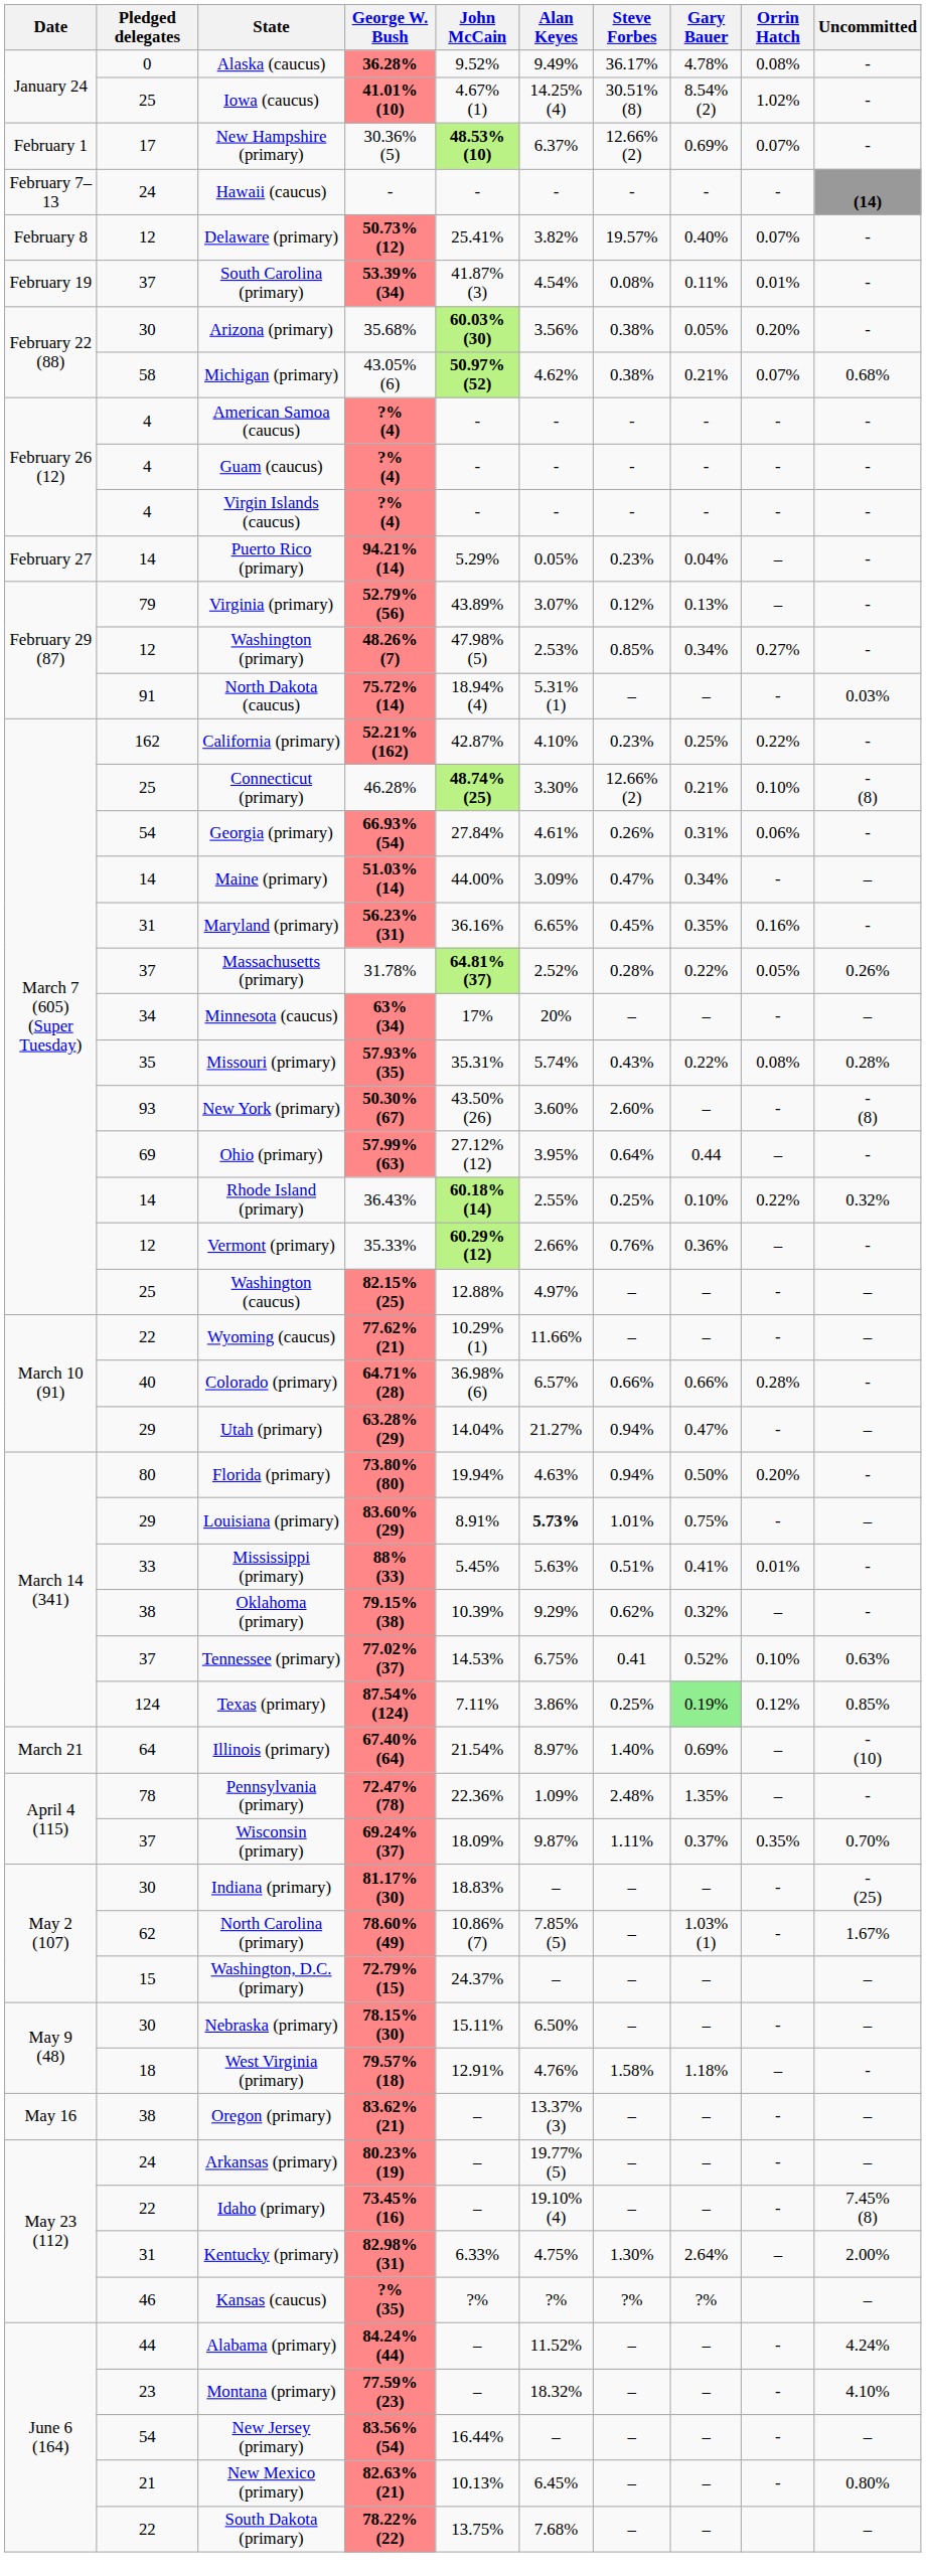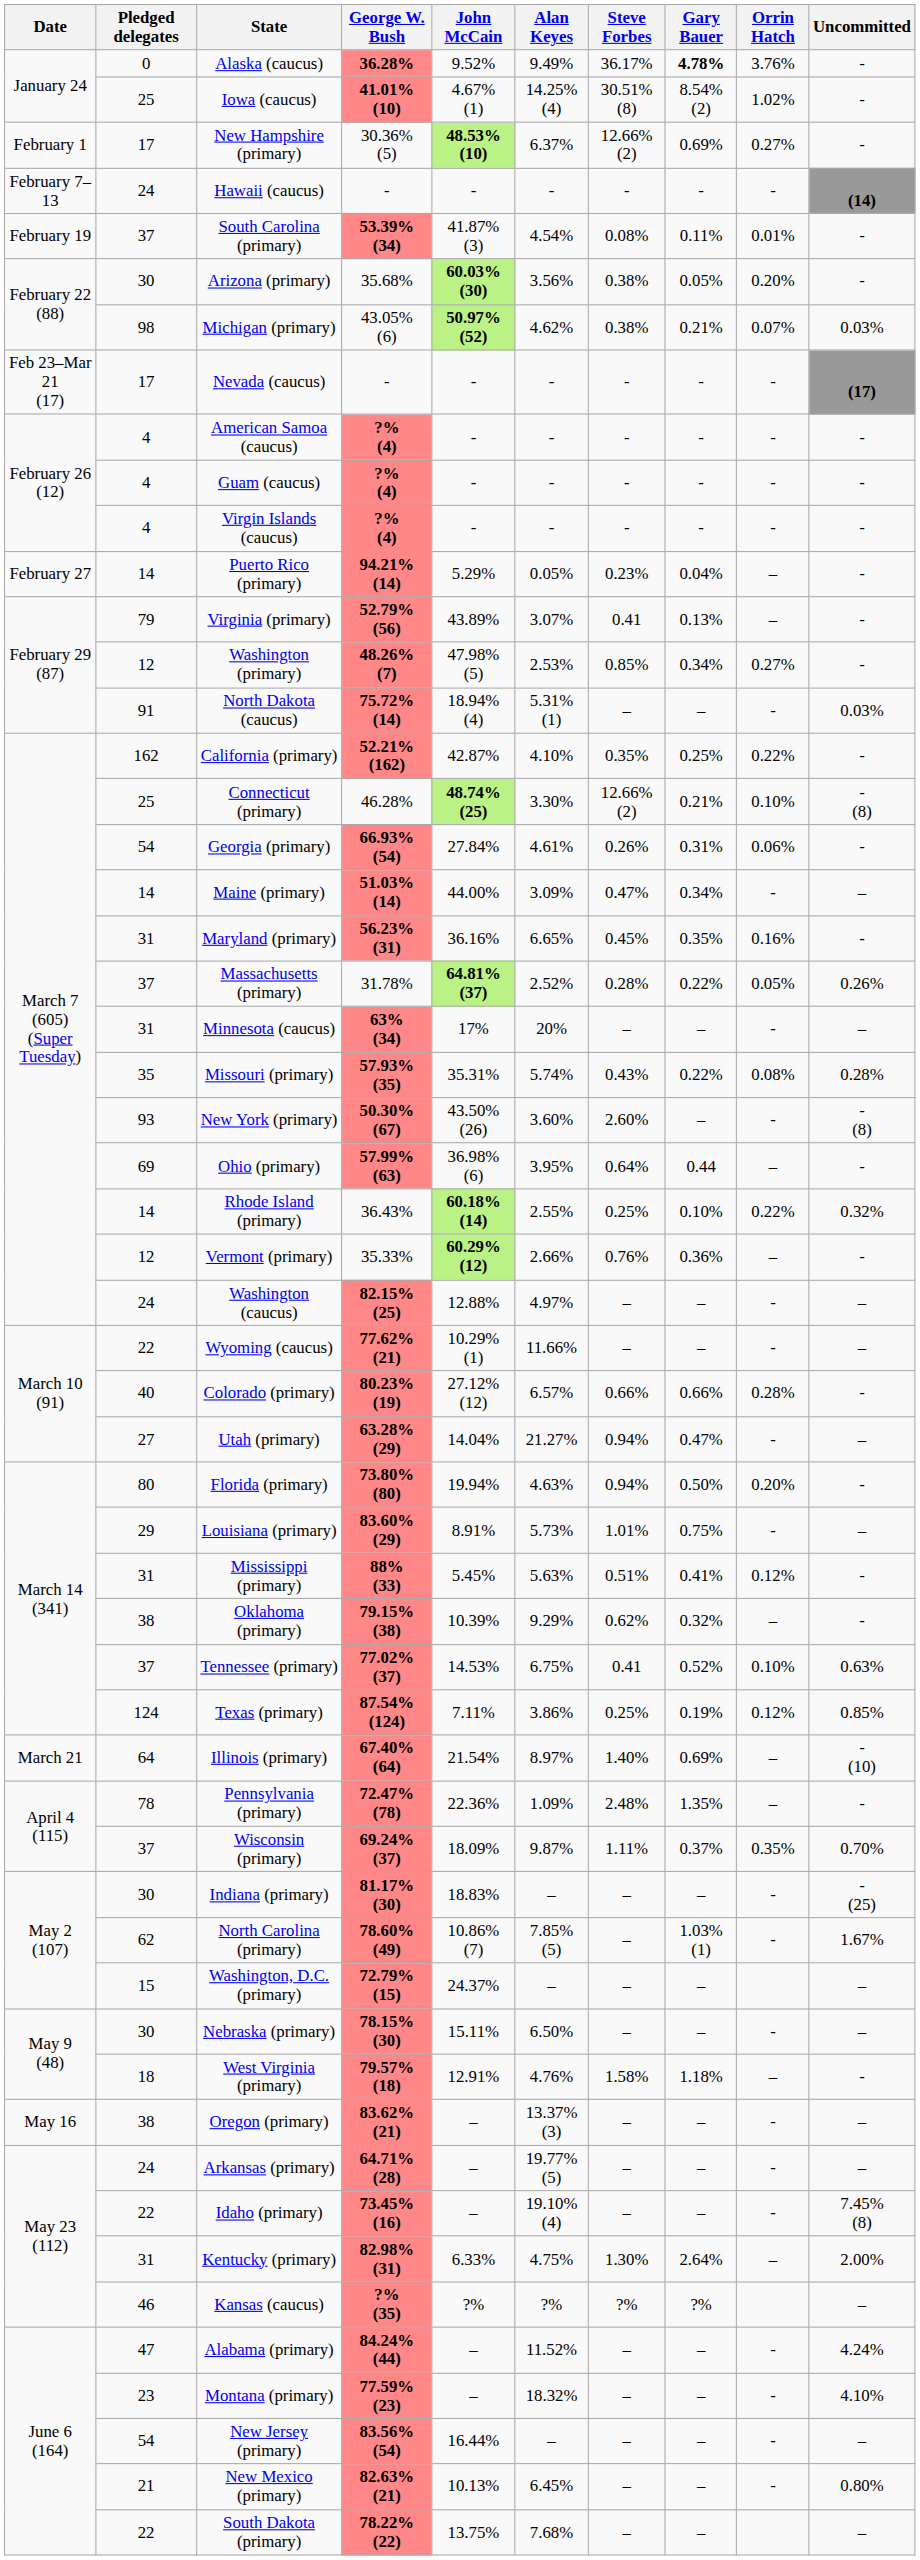Alaska (caucus) | Gary Bauer: normal -> bold
Alaska (caucus) | Orrin Hatch: 0.08% -> 3.76%
New Hampshire (primary) | Orrin Hatch: 0.07% -> 0.27%
- row: February 8 | 12 | Delaware (primary) | 50.73% (12) | 25.41% | 3.82% | 19.57% | 0.40% | 0.07% | -
Michigan (primary) | Pledged delegates: 58 -> 98
Michigan (primary) | Uncommitted: 0.68% -> 0.03%
+ row: Feb 23–Mar 21 (17) | 17 | Nevada (caucus) | - | - | - | - | - | - | (17)
Virginia (primary) | Steve Forbes: 0.12% -> 0.41
California (primary) | Steve Forbes: 0.23% -> 0.35%
Minnesota (caucus) | Pledged delegates: 34 -> 31
Ohio (primary) | John McCain: 27.12% (12) -> 36.98% (6)
Washington (caucus) | Pledged delegates: 25 -> 24
Colorado (primary) | George W. Bush: 64.71% (28) -> 80.23% (19)
Colorado (primary) | John McCain: 36.98% (6) -> 27.12% (12)
Utah (primary) | Pledged delegates: 29 -> 27
Louisiana (primary) | Alan Keyes: bold -> normal
Mississippi (primary) | Pledged delegates: 33 -> 31
Mississippi (primary) | Orrin Hatch: 0.01% -> 0.12%
Texas (primary) | Gary Bauer: lightgreen background -> no background
Arkansas (primary) | George W. Bush: 80.23% (19) -> 64.71% (28)
Alabama (primary) | Pledged delegates: 44 -> 47
